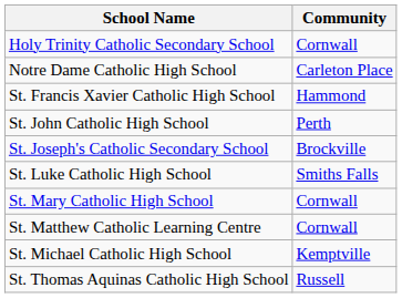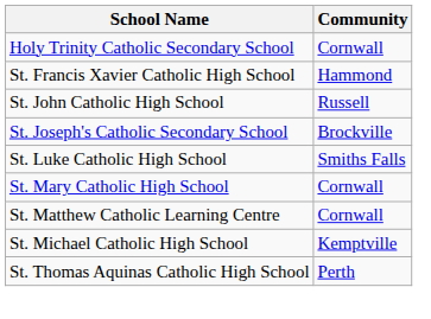- row: Notre Dame Catholic High School | Carleton Place
St. John Catholic High School | Community: Perth -> Russell
St. Thomas Aquinas Catholic High School | Community: Russell -> Perth
